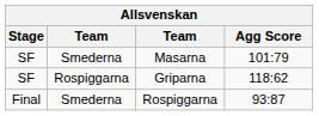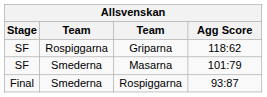rows swapped: Masarna <-> Griparna
